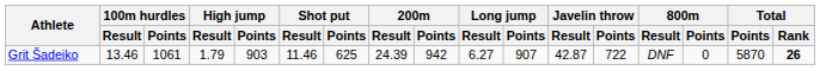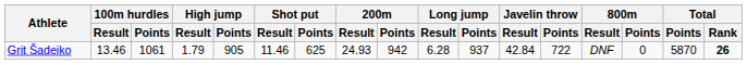Grit Šadeiko | High jump / Points: 903 -> 905
Grit Šadeiko | 200m / Result: 24.39 -> 24.93
Grit Šadeiko | Long jump / Result: 6.27 -> 6.28
Grit Šadeiko | Long jump / Points: 907 -> 937
Grit Šadeiko | Javelin throw / Result: 42.87 -> 42.84
